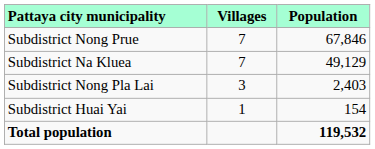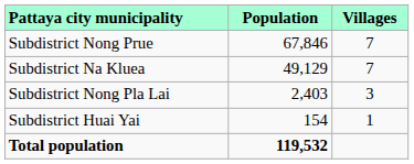columns swapped: Population <-> Villages
